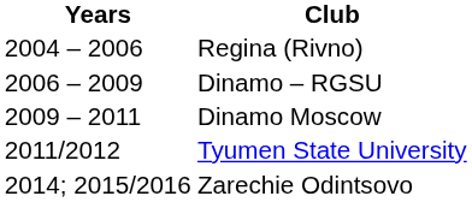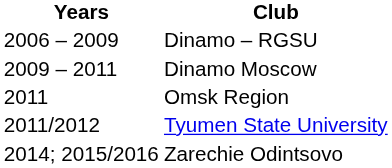- row: 2004 – 2006 | Regina (Rivno)
+ row: 2011 | Omsk Region
